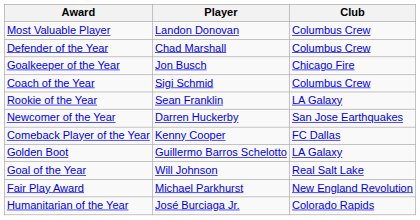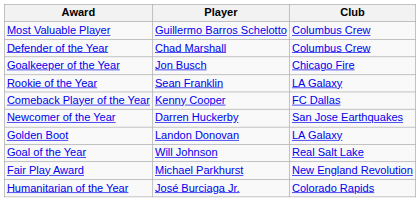Most Valuable Player | Player: Landon Donovan -> Guillermo Barros Schelotto
- row: Coach of the Year | Sigi Schmid | Columbus Crew
rows swapped: Newcomer of the Year <-> Comeback Player of the Year
Golden Boot | Player: Guillermo Barros Schelotto -> Landon Donovan
